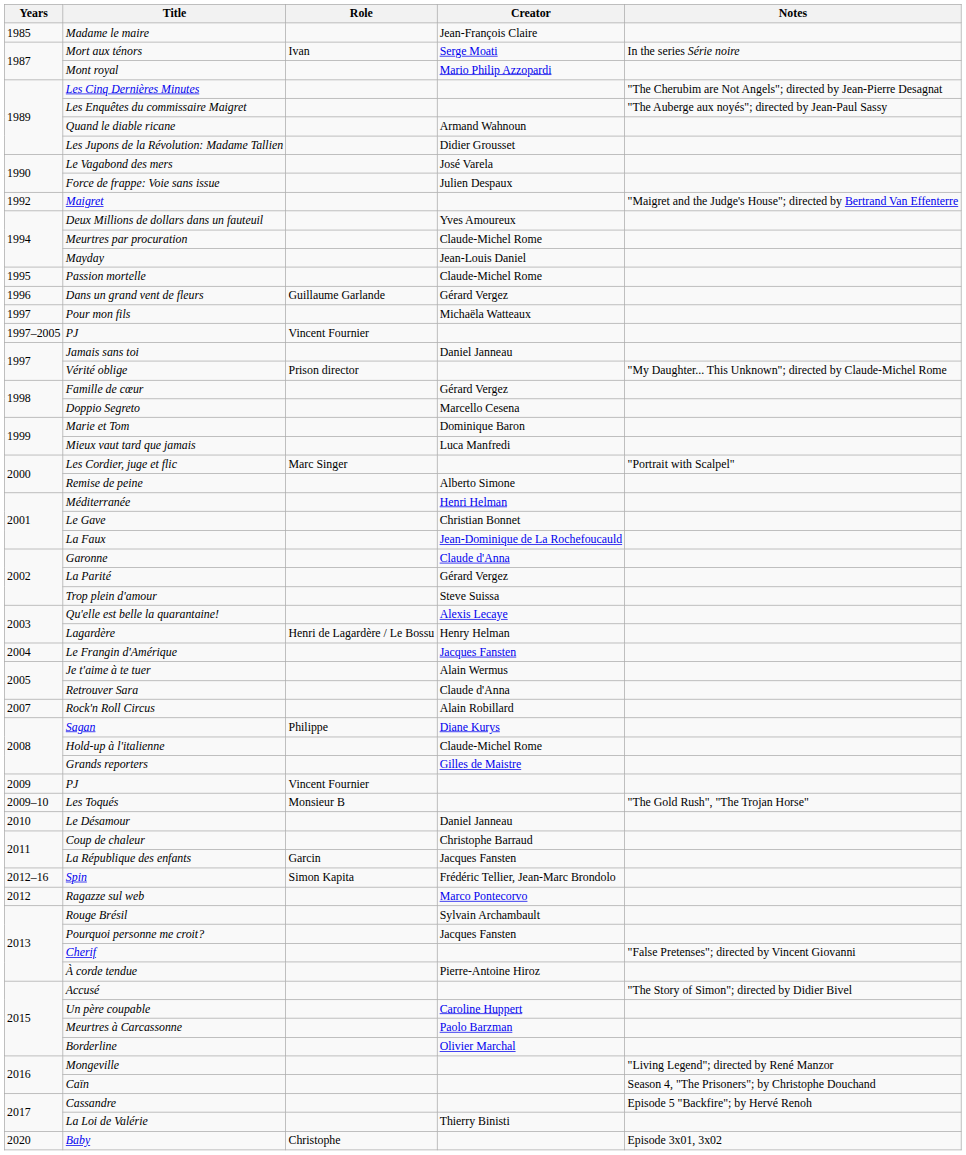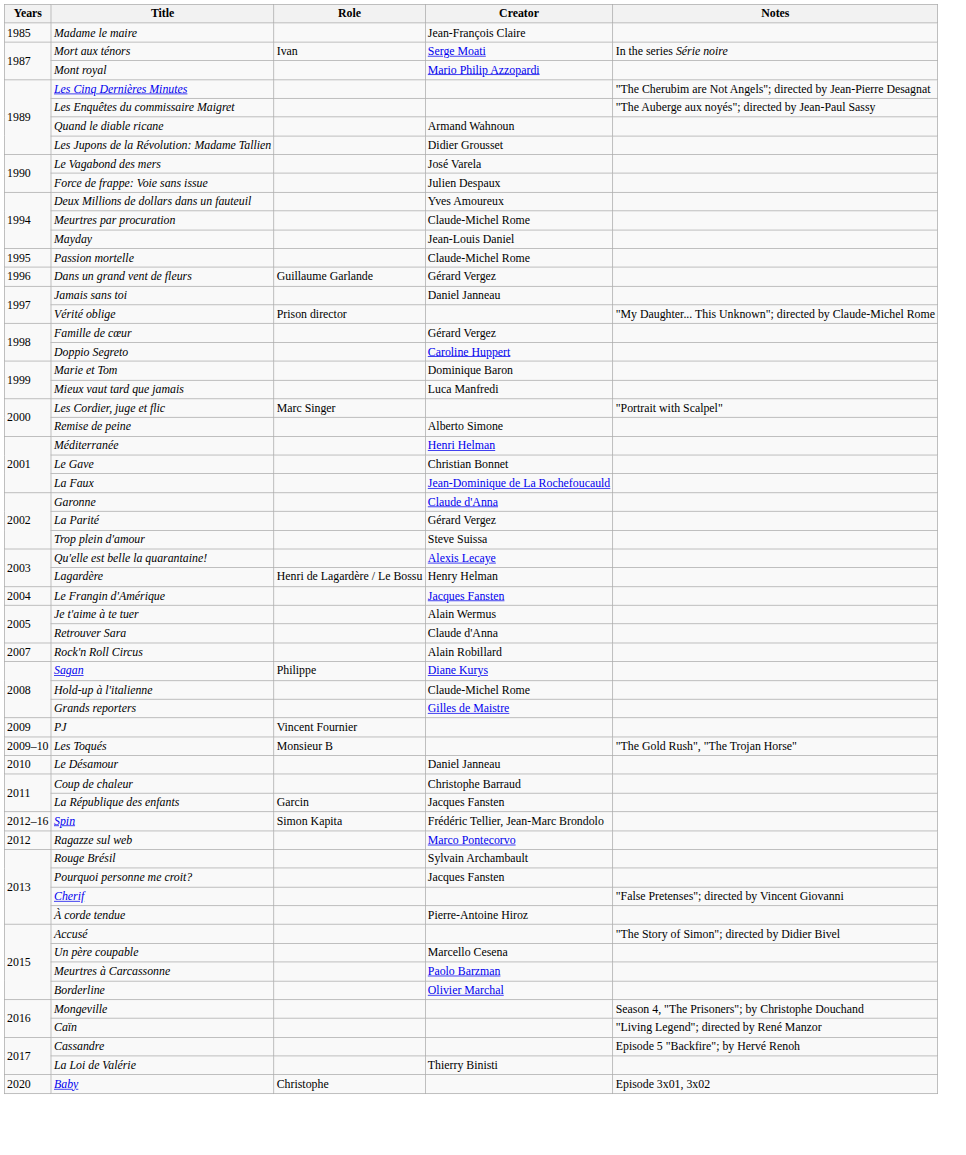- row: 1992 | Maigret | "Maigret and the Judge's House"; directed by Bertrand Van Effenterre
- row: 1997 | Pour mon fils | Michaëla Watteaux
- row: 1997–2005 | PJ | Vincent Fournier
Doppio Segreto | Creator: Marcello Cesena -> Caroline Huppert
Un père coupable | Creator: Caroline Huppert -> Marcello Cesena
Mongeville | Notes: "Living Legend"; directed by René Manzor -> Season 4, "The Prisoners"; by Christophe Douchand
Caïn | Notes: Season 4, "The Prisoners"; by Christophe Douchand -> "Living Legend"; directed by René Manzor
